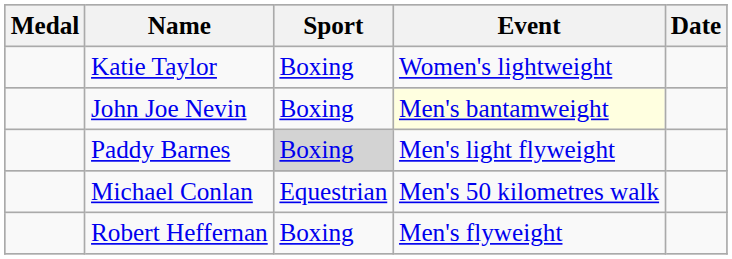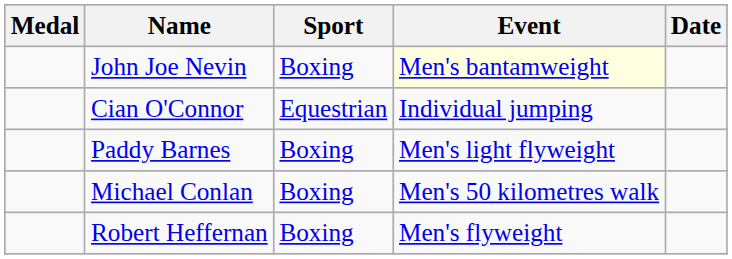- row: Katie Taylor | Boxing | Women's lightweight
+ row: Cian O'Connor | Equestrian | Individual jumping
Paddy Barnes | Sport: lightgrey background -> no background
Michael Conlan | Sport: Equestrian -> Boxing
